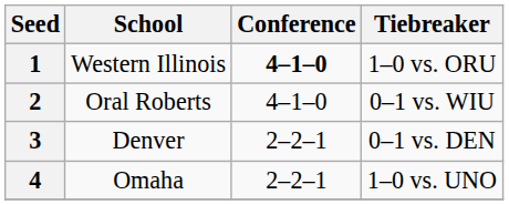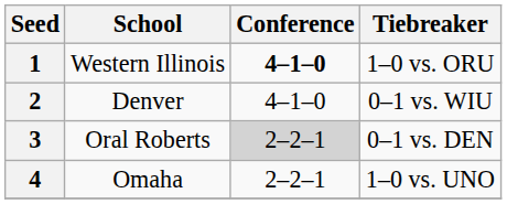2 | School: Oral Roberts -> Denver
3 | School: Denver -> Oral Roberts
3 | Conference: no background -> lightgrey background
